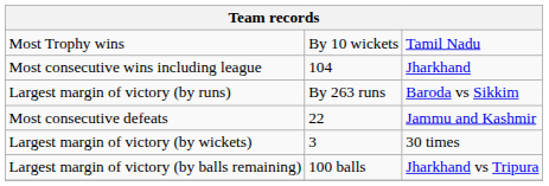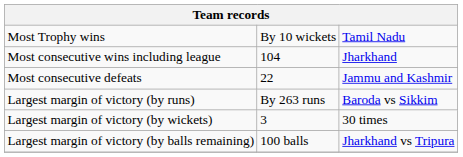rows swapped: Most consecutive defeats <-> Largest margin of victory (by runs)
